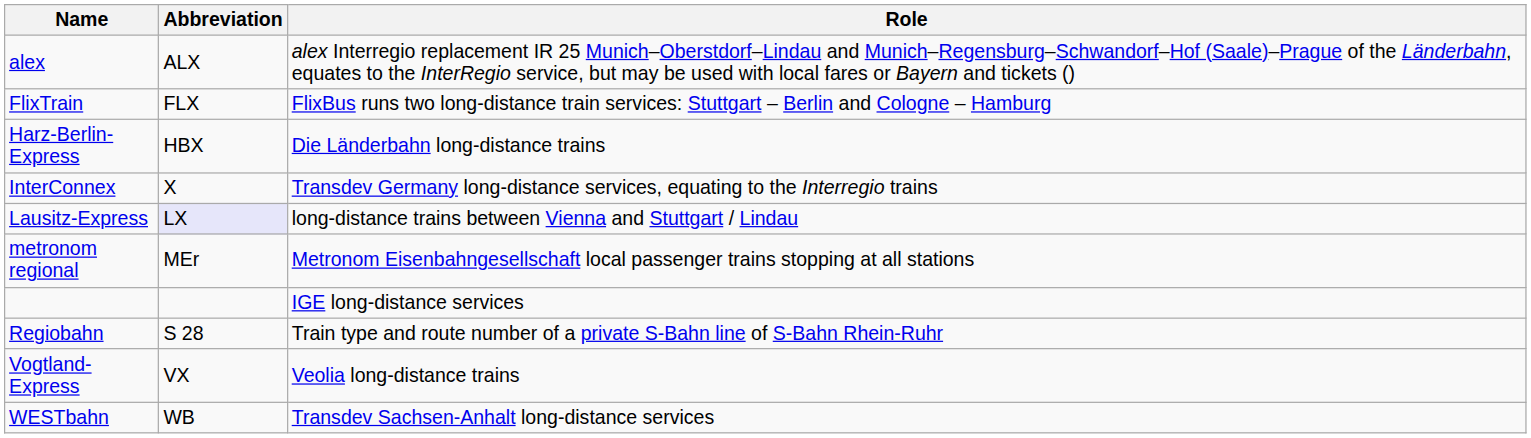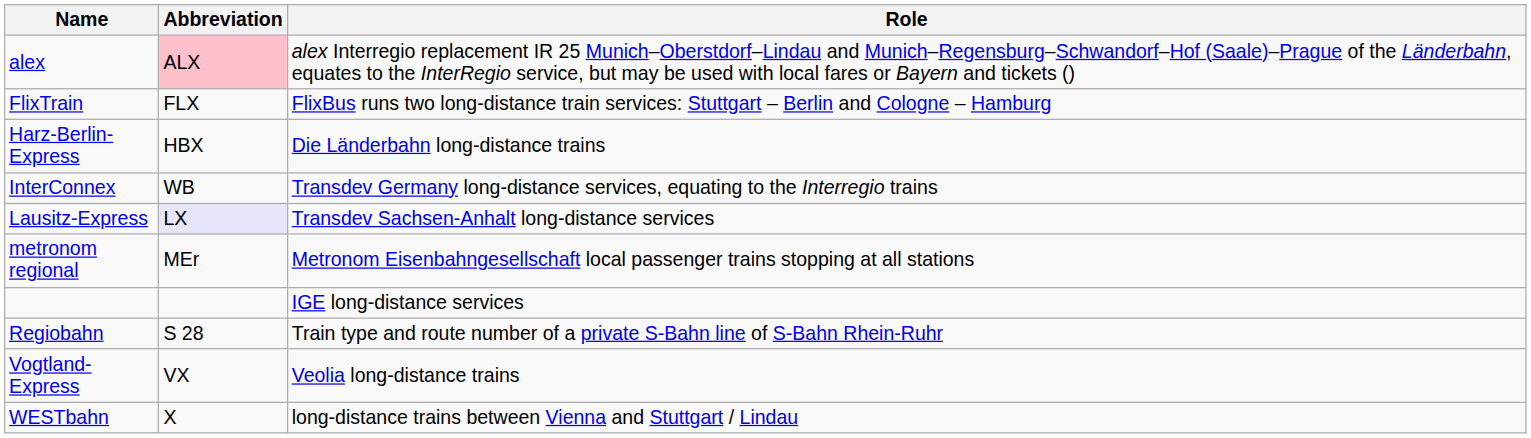alex | Abbreviation: no background -> pink background
InterConnex | Abbreviation: X -> WB
Lausitz-Express | Role: long-distance trains between Vienna and Stuttgart / Lindau -> Transdev Sachsen-Anhalt long-distance services
WESTbahn | Abbreviation: WB -> X
WESTbahn | Role: Transdev Sachsen-Anhalt long-distance services -> long-distance trains between Vienna and Stuttgart / Lindau
